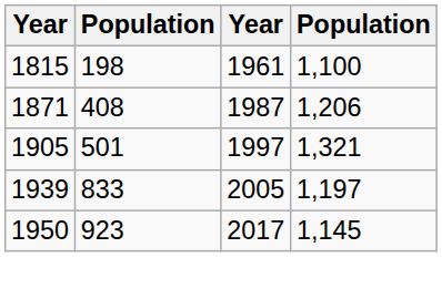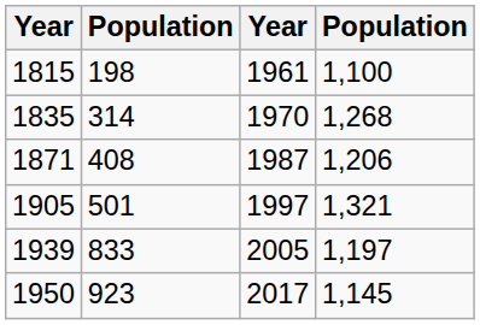+ row: 1835 | 314 | 1970 | 1,268
